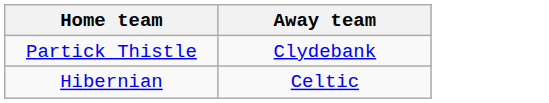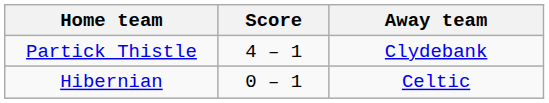+ column: Score | 4 – 1 | 0 – 1
